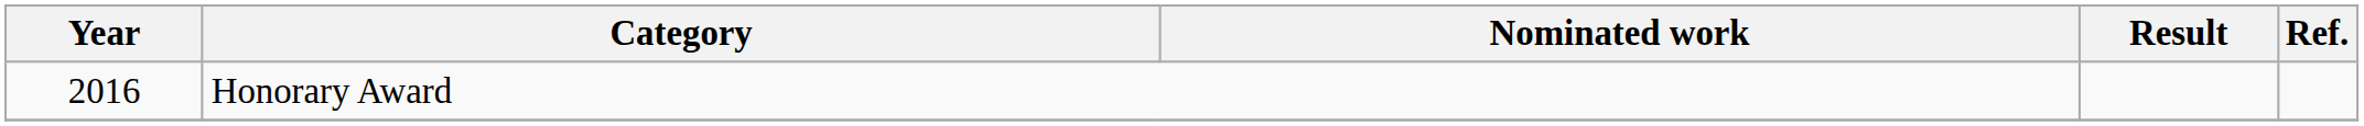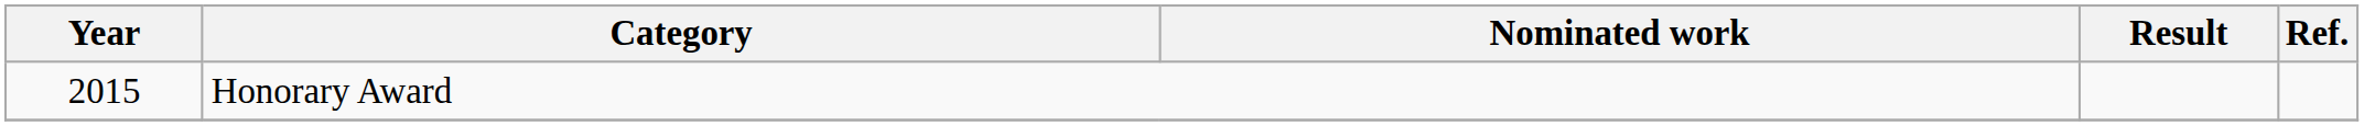Honorary Award | Year: 2016 -> 2015
